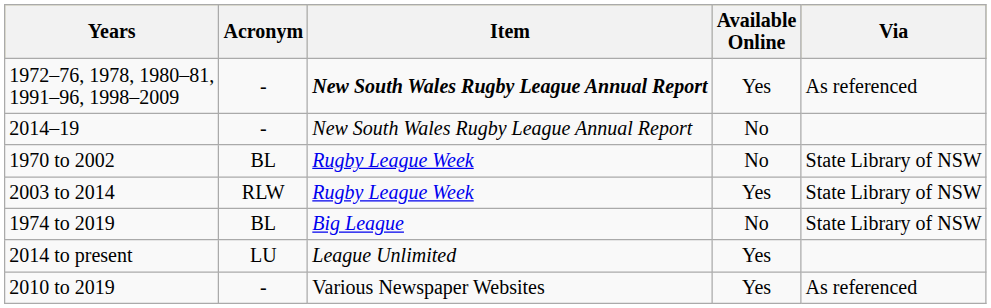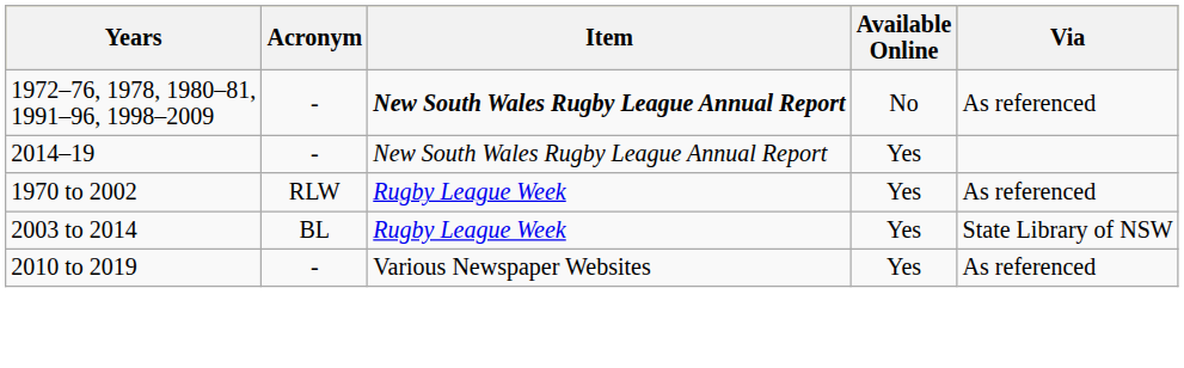1972–76, 1978, 1980–81, 1991–96, 1998–2009 | Available Online: Yes -> No
2014–19 | Available Online: No -> Yes
1970 to 2002 | Acronym: BL -> RLW
1970 to 2002 | Available Online: No -> Yes
1970 to 2002 | Via: State Library of NSW -> As referenced
2003 to 2014 | Acronym: RLW -> BL
- row: 1974 to 2019 | BL | Big League | No | State Library of NSW
- row: 2014 to present | LU | League Unlimited | Yes
